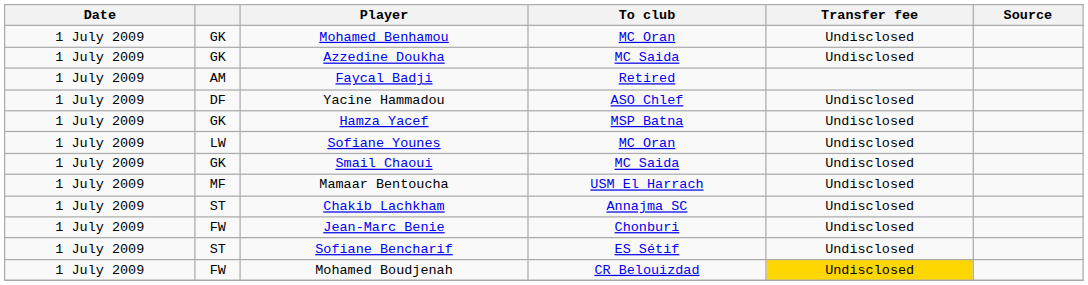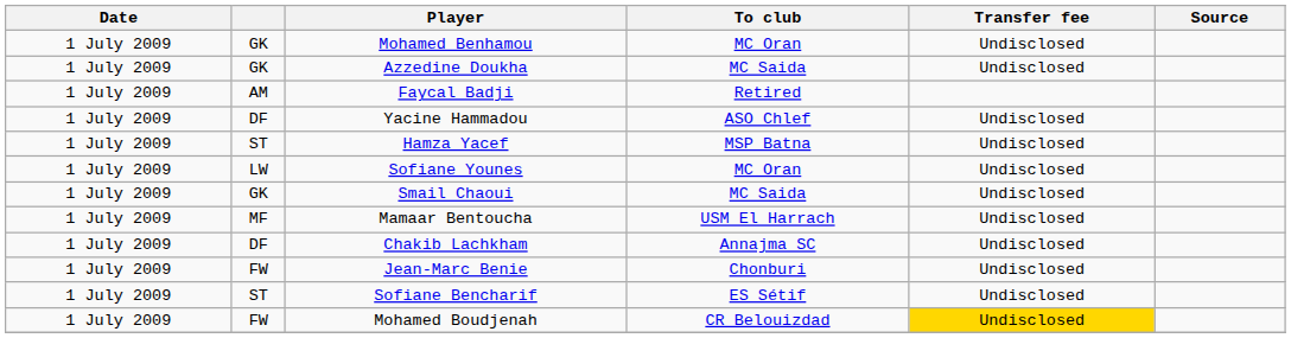Hamza Yacef | column 2: GK -> ST
Chakib Lachkham | column 2: ST -> DF
